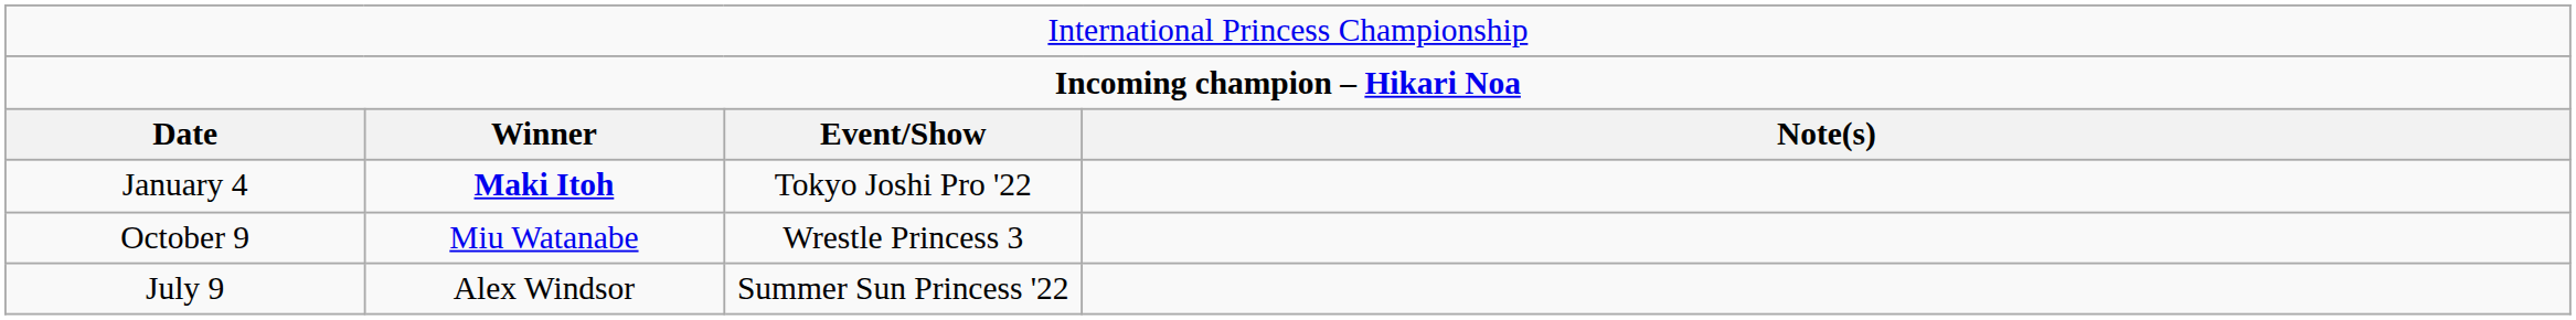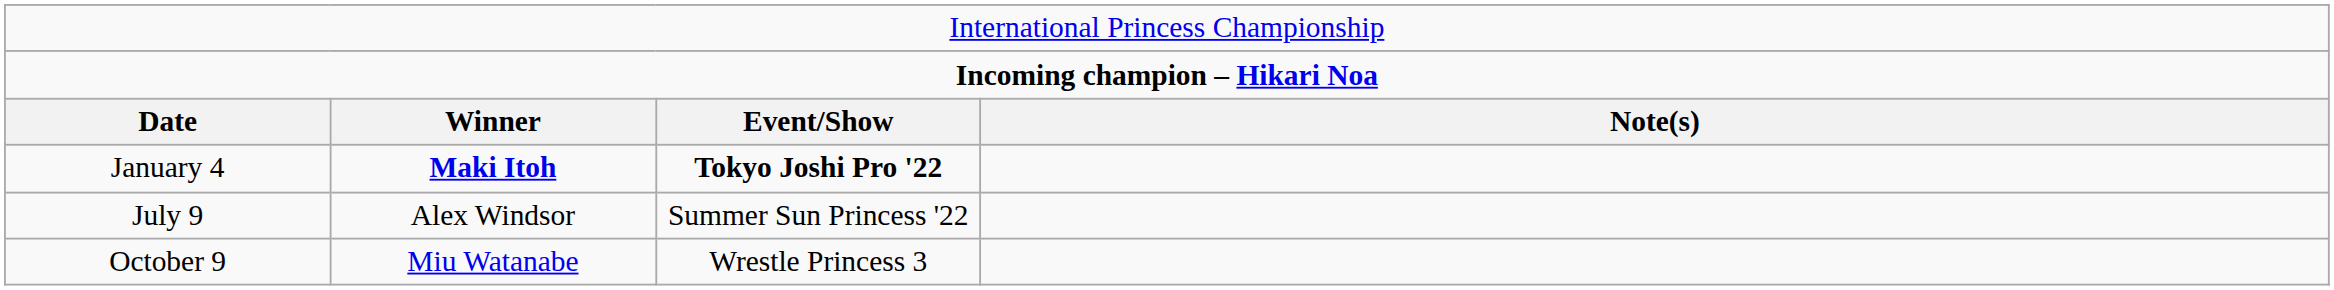January 4 | column 3: normal -> bold
rows swapped: July 9 <-> October 9
